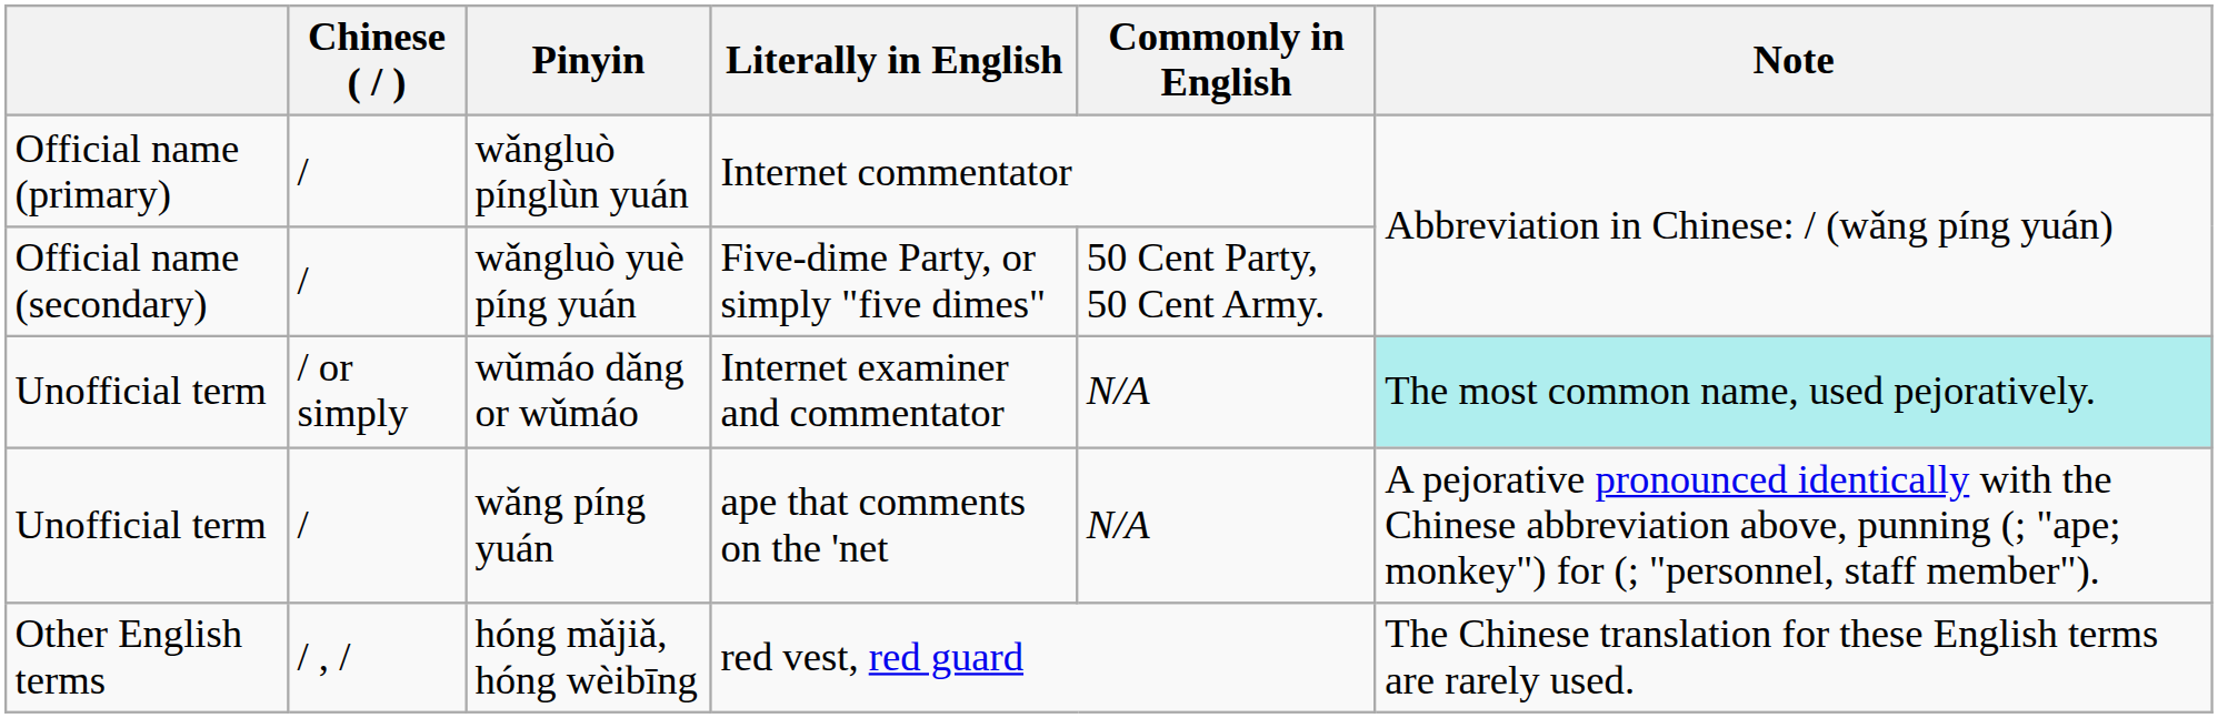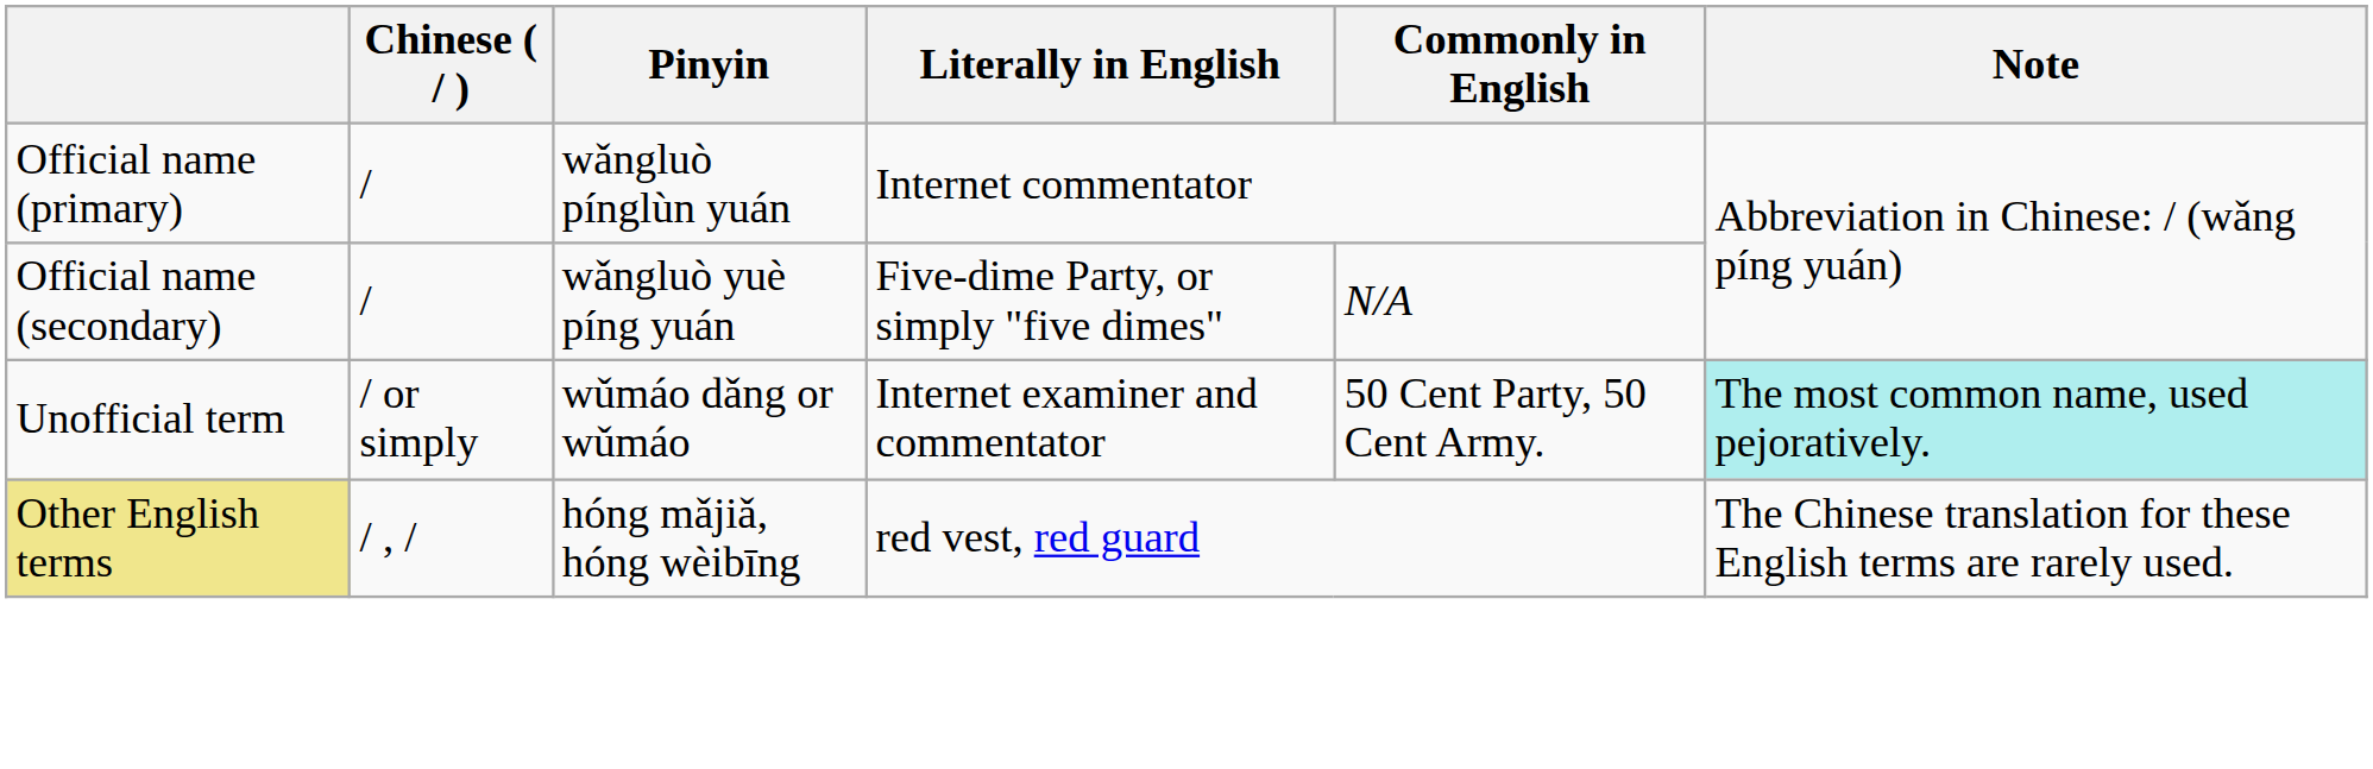wǎngluò yuè píng yuán | Commonly in English: 50 Cent Party, 50 Cent Army. -> N/A
wǔmáo dǎng or wǔmáo | Commonly in English: N/A -> 50 Cent Party, 50 Cent Army.
- row: Unofficial term | / | wǎng píng yuán | ape that comments on the 'net | N/A | A pejorative pronounced identically with the Chinese abbreviation above, punning (; "ape; monkey") for (; "personnel, staff member").
hóng mǎjiǎ, hóng wèibīng | column 1: no background -> khaki background
